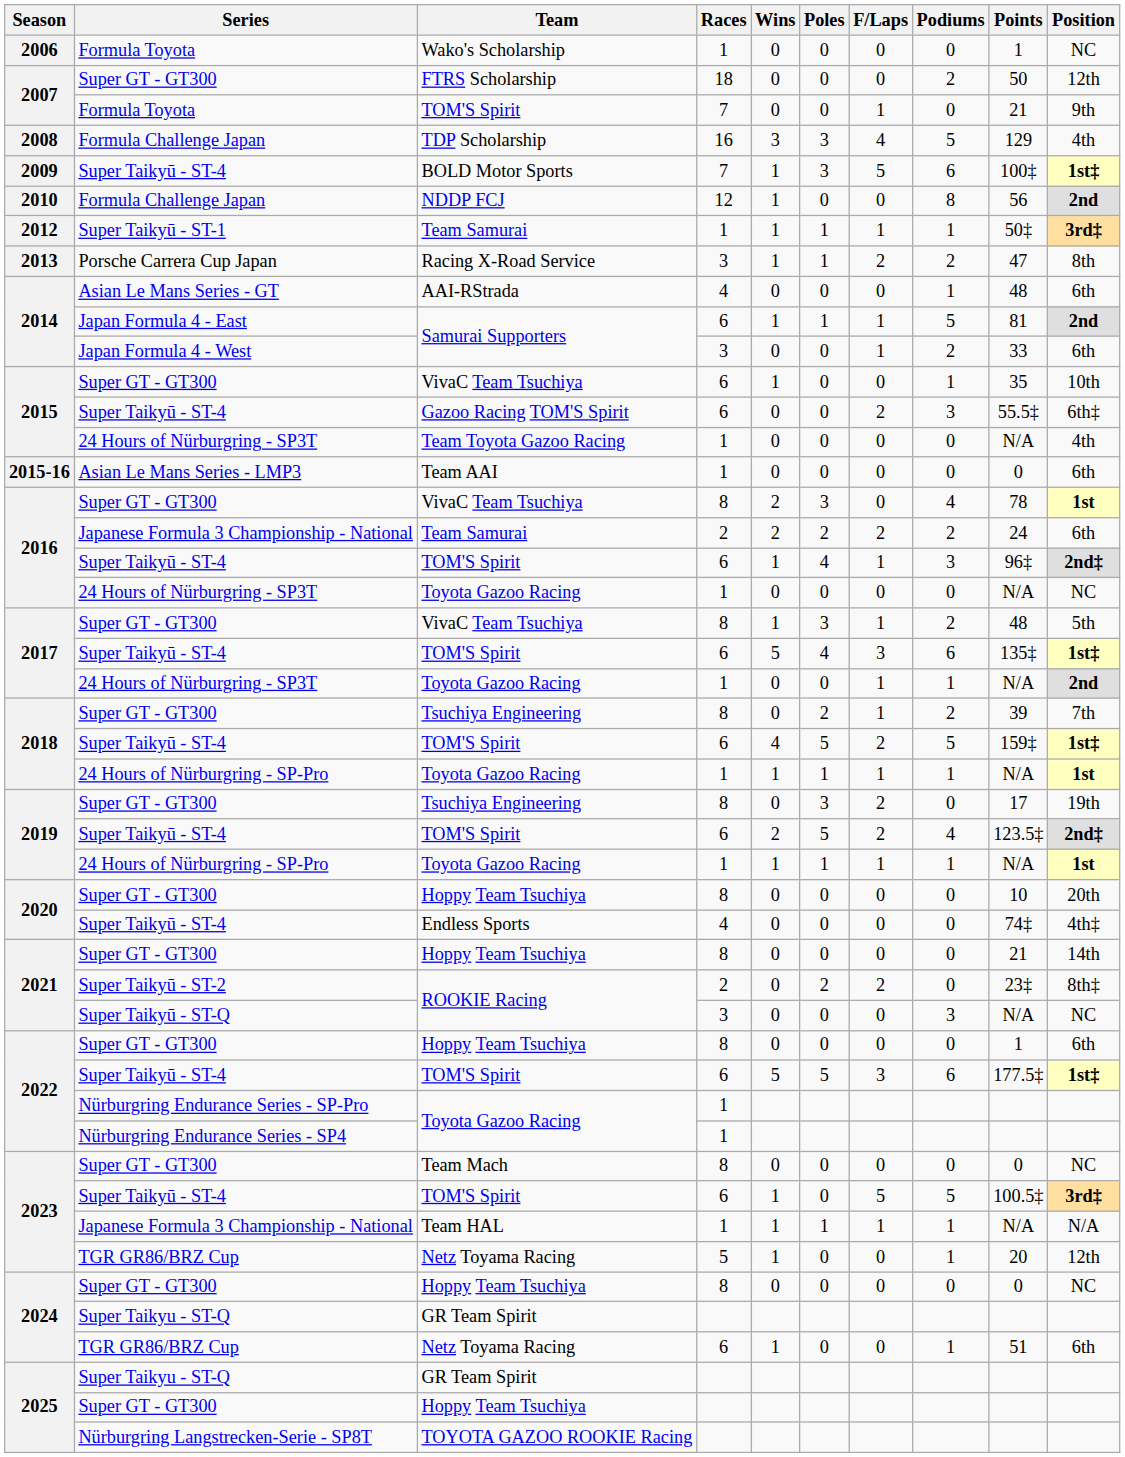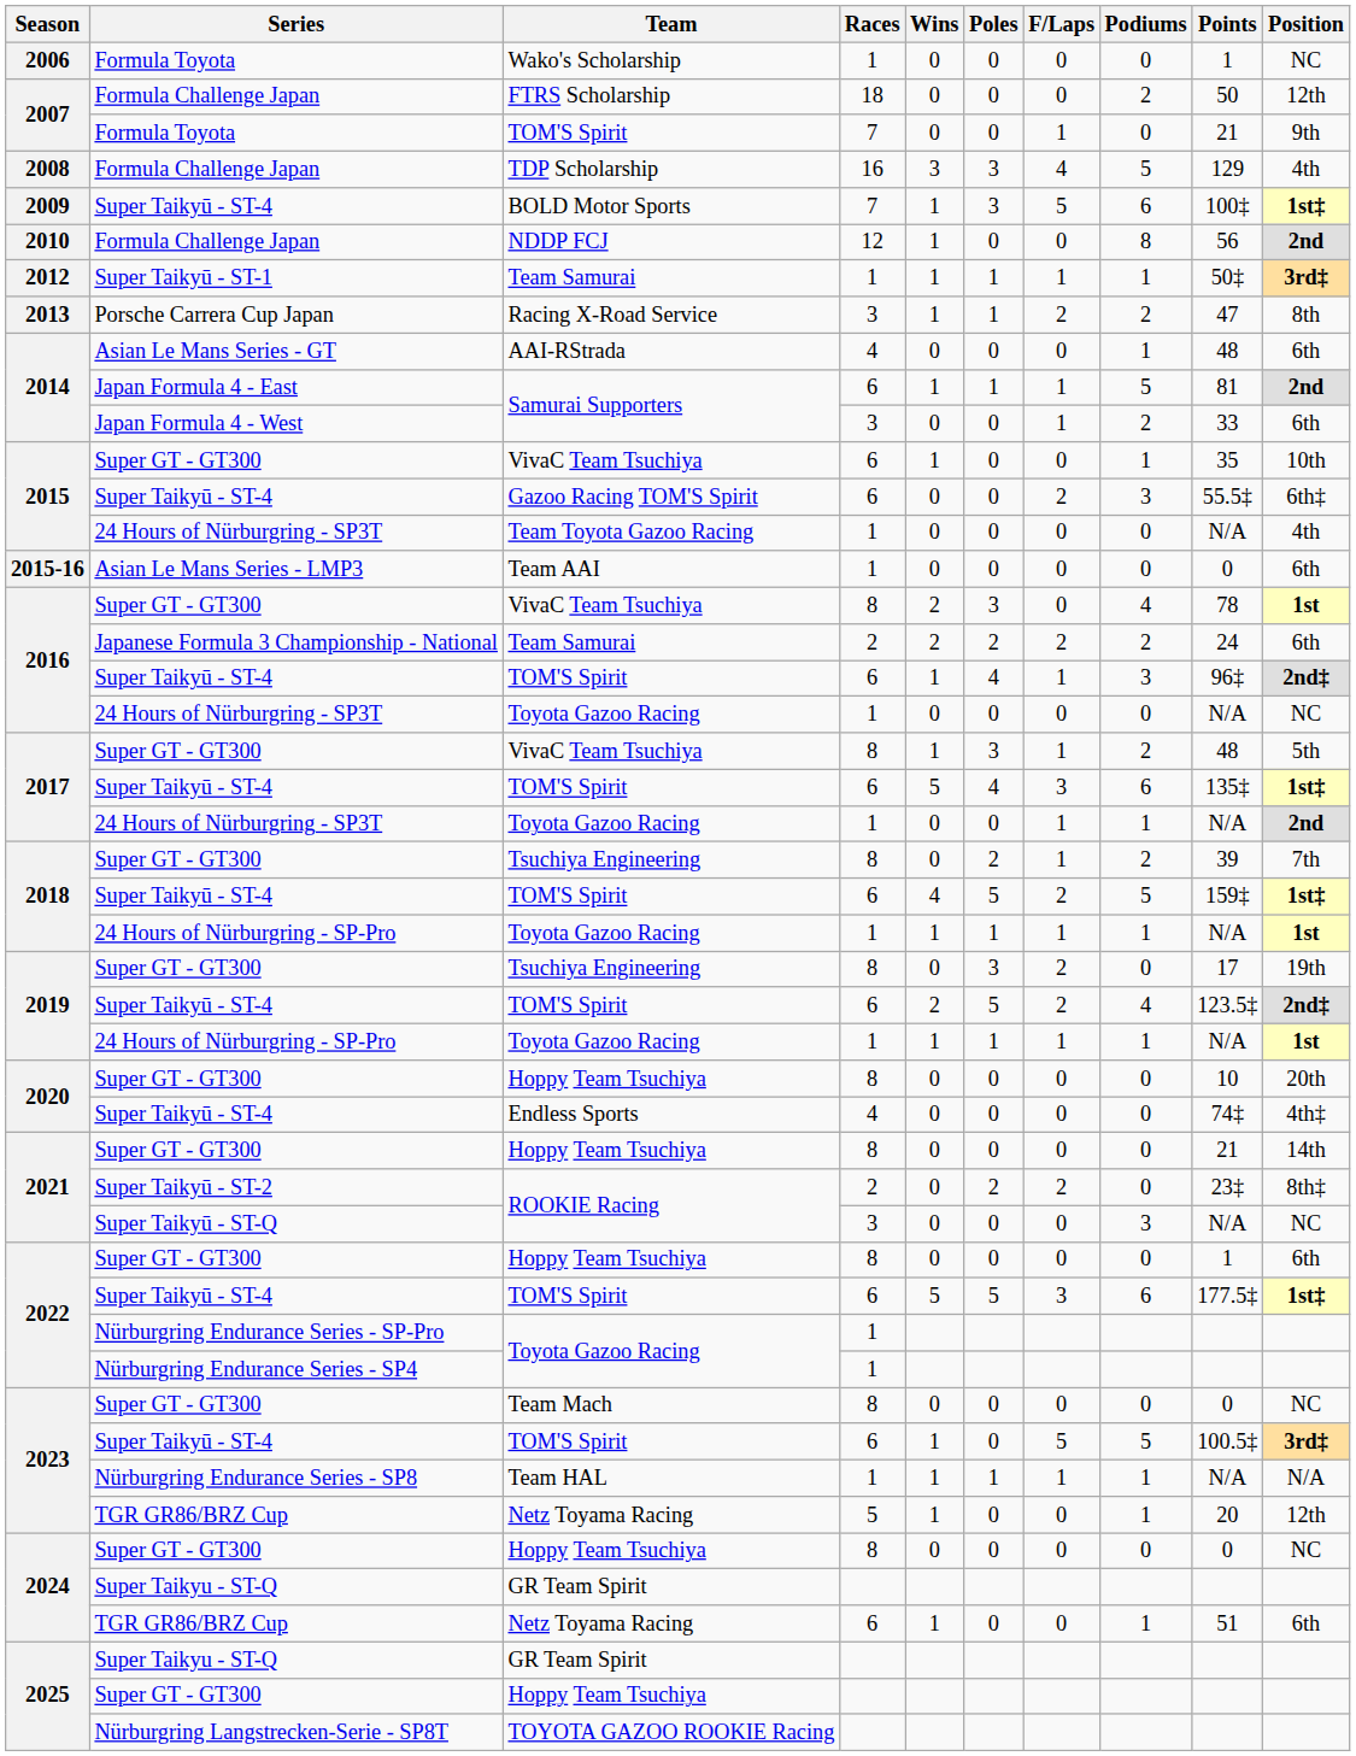FTRS Scholarship | Series: Super GT - GT300 -> Formula Challenge Japan
Team HAL | Series: Japanese Formula 3 Championship - National -> Nürburgring Endurance Series - SP8
